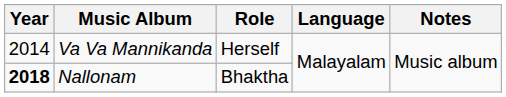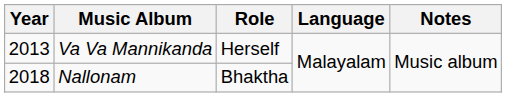Va Va Mannikanda | Year: 2014 -> 2013
Nallonam | Year: bold -> normal
